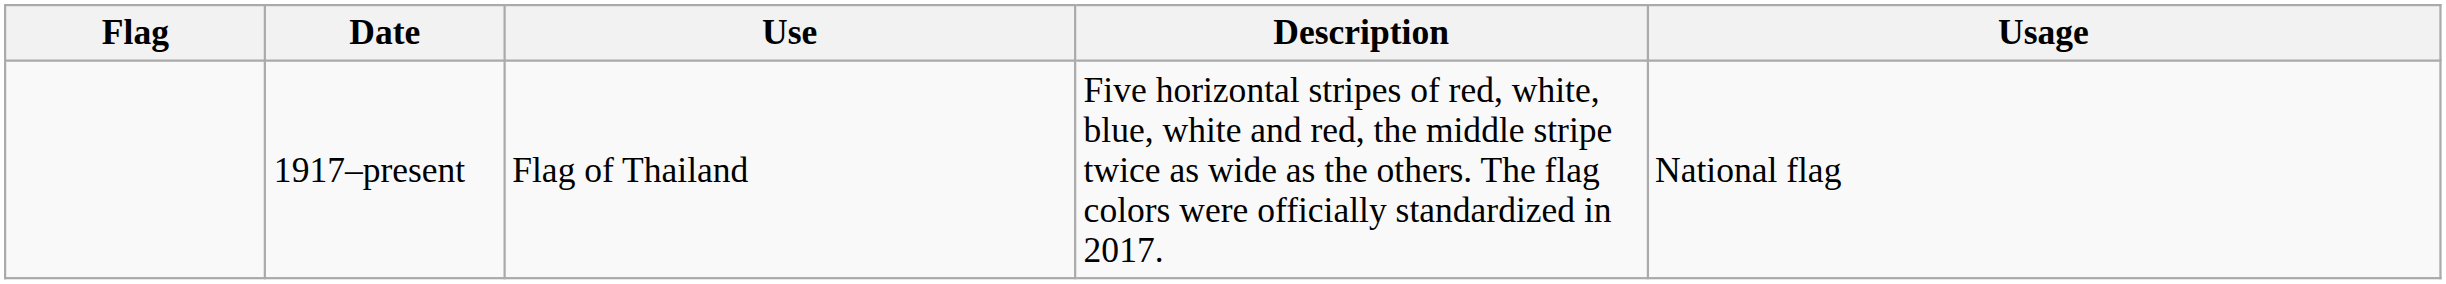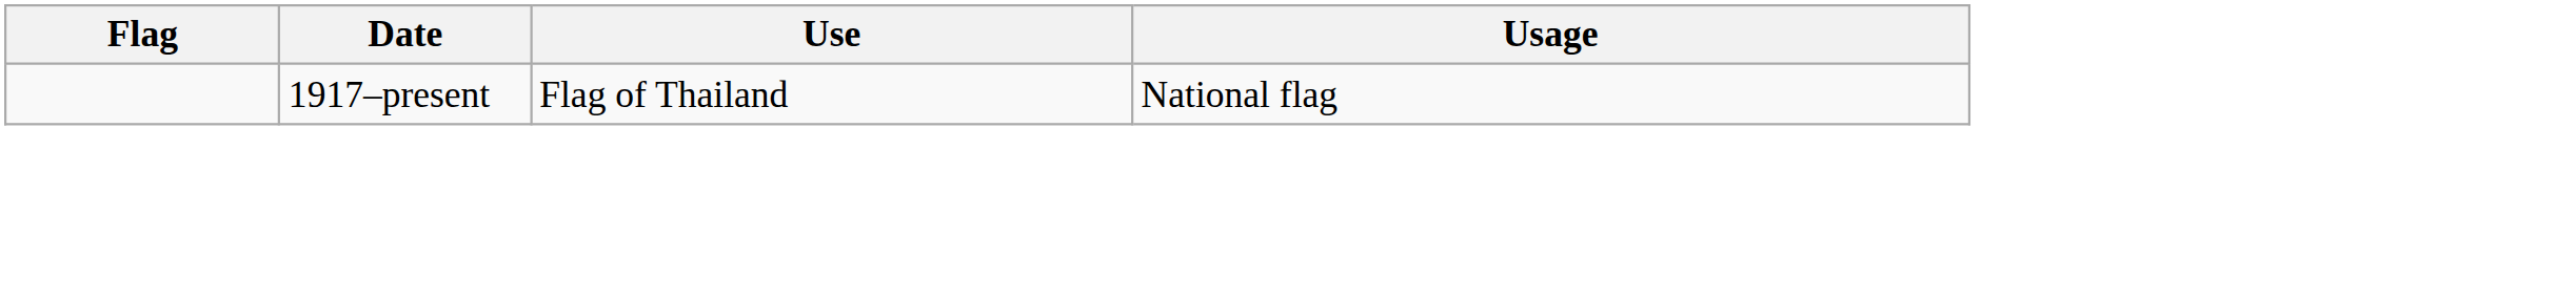- column: Description | Five horizontal stripes of red, white, blue, white and red, the middle stripe twice as wide as the others. The flag colors were officially standardized in 2017.
